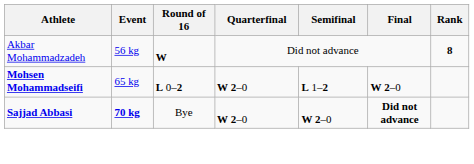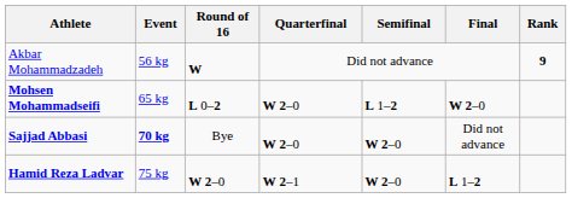Akbar Mohammadzadeh | Rank: 8 -> 9
Sajjad Abbasi | Final: bold -> normal
+ row: Hamid Reza Ladvar | 75 kg | W 2–0 | W 2–1 | W 2–0 | L 1–2
